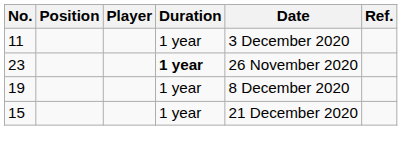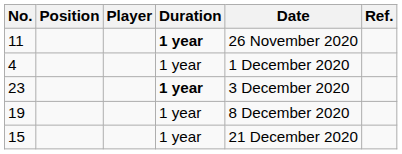11 | Duration: normal -> bold
11 | Date: 3 December 2020 -> 26 November 2020
+ row: 4 | 1 year | 1 December 2020
23 | Date: 26 November 2020 -> 3 December 2020
